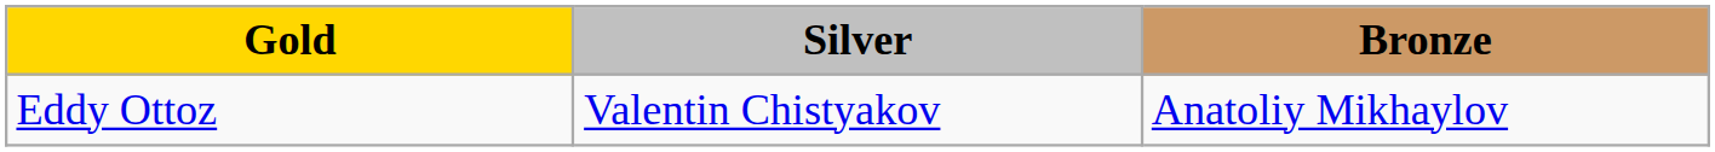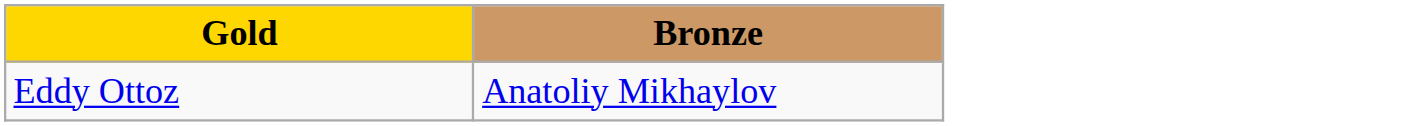- column: Silver | Valentin Chistyakov
